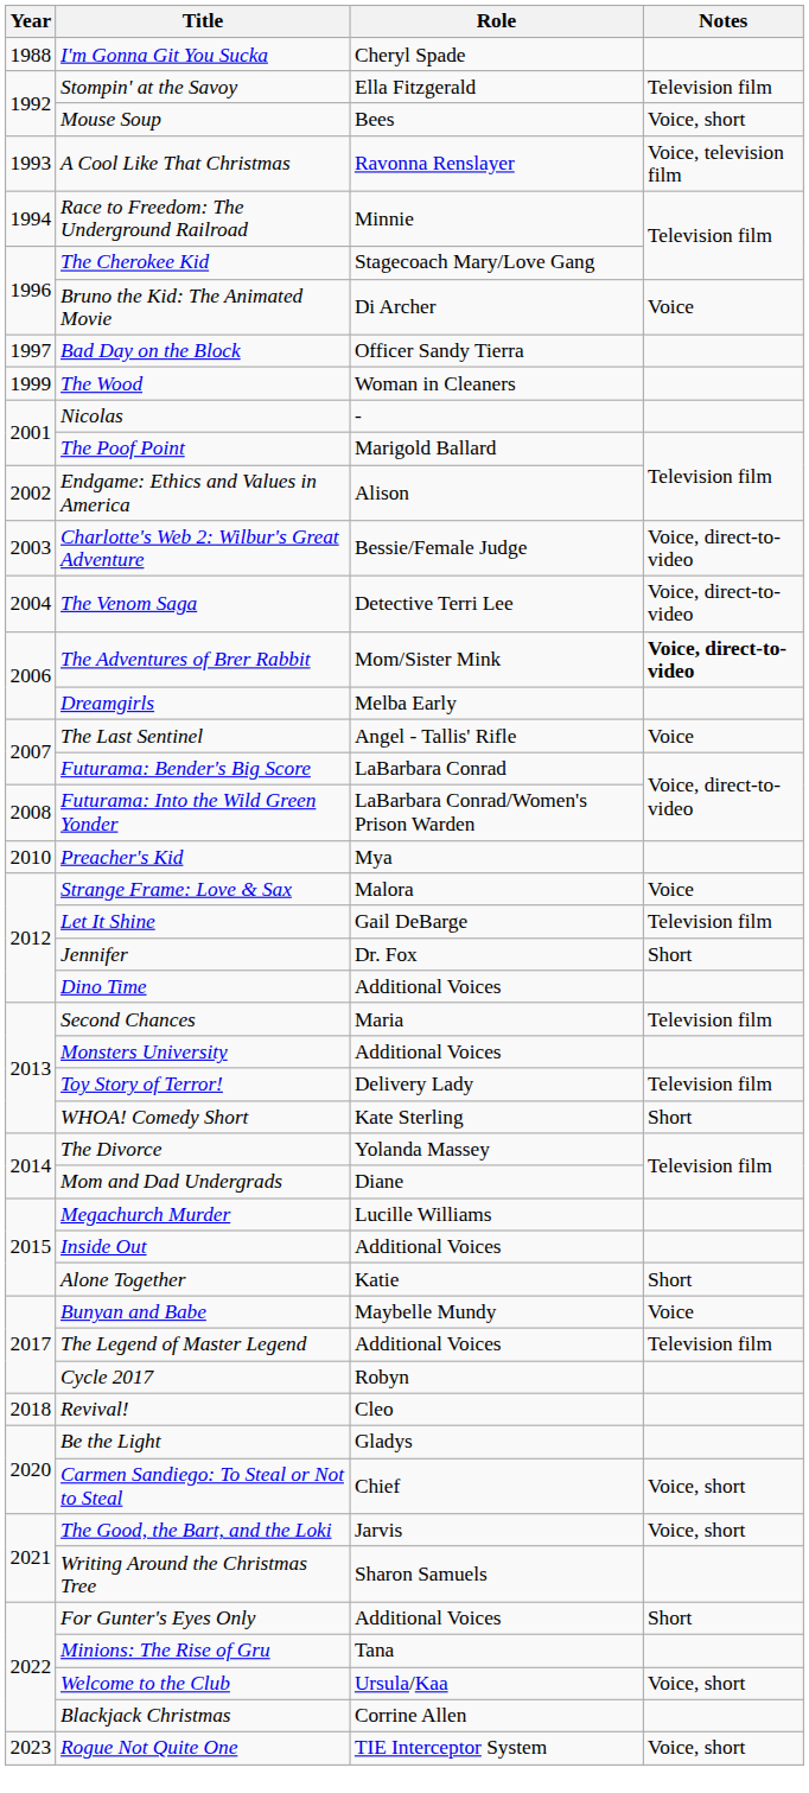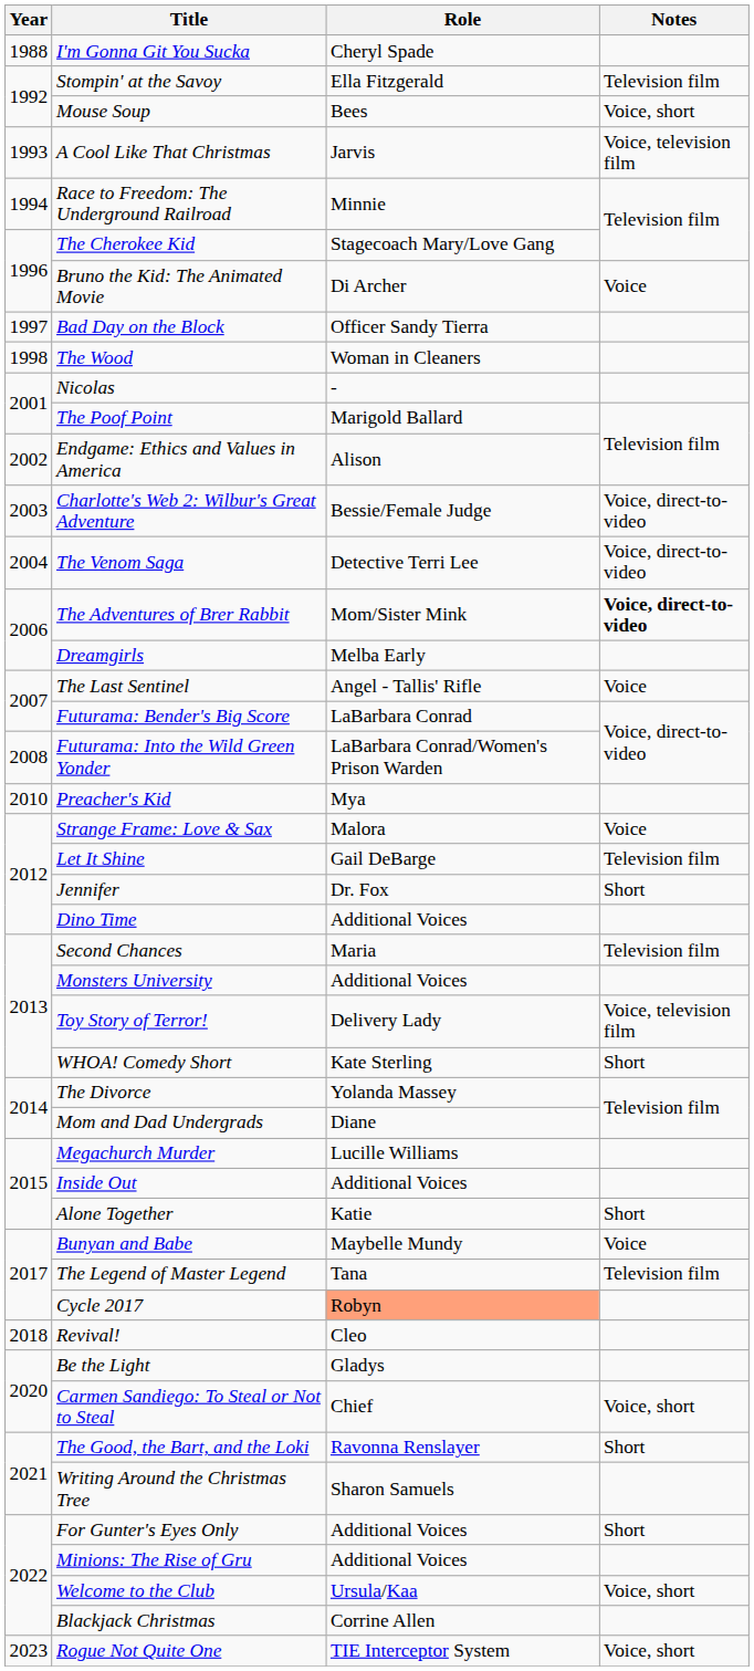A Cool Like That Christmas | Role: Ravonna Renslayer -> Jarvis
The Wood | Year: 1999 -> 1998
Toy Story of Terror! | Notes: Television film -> Voice, television film
The Legend of Master Legend | Role: Additional Voices -> Tana
Cycle 2017 | Role: no background -> lightsalmon background
The Good, the Bart, and the Loki | Role: Jarvis -> Ravonna Renslayer
The Good, the Bart, and the Loki | Notes: Voice, short -> Short
Minions: The Rise of Gru | Role: Tana -> Additional Voices
